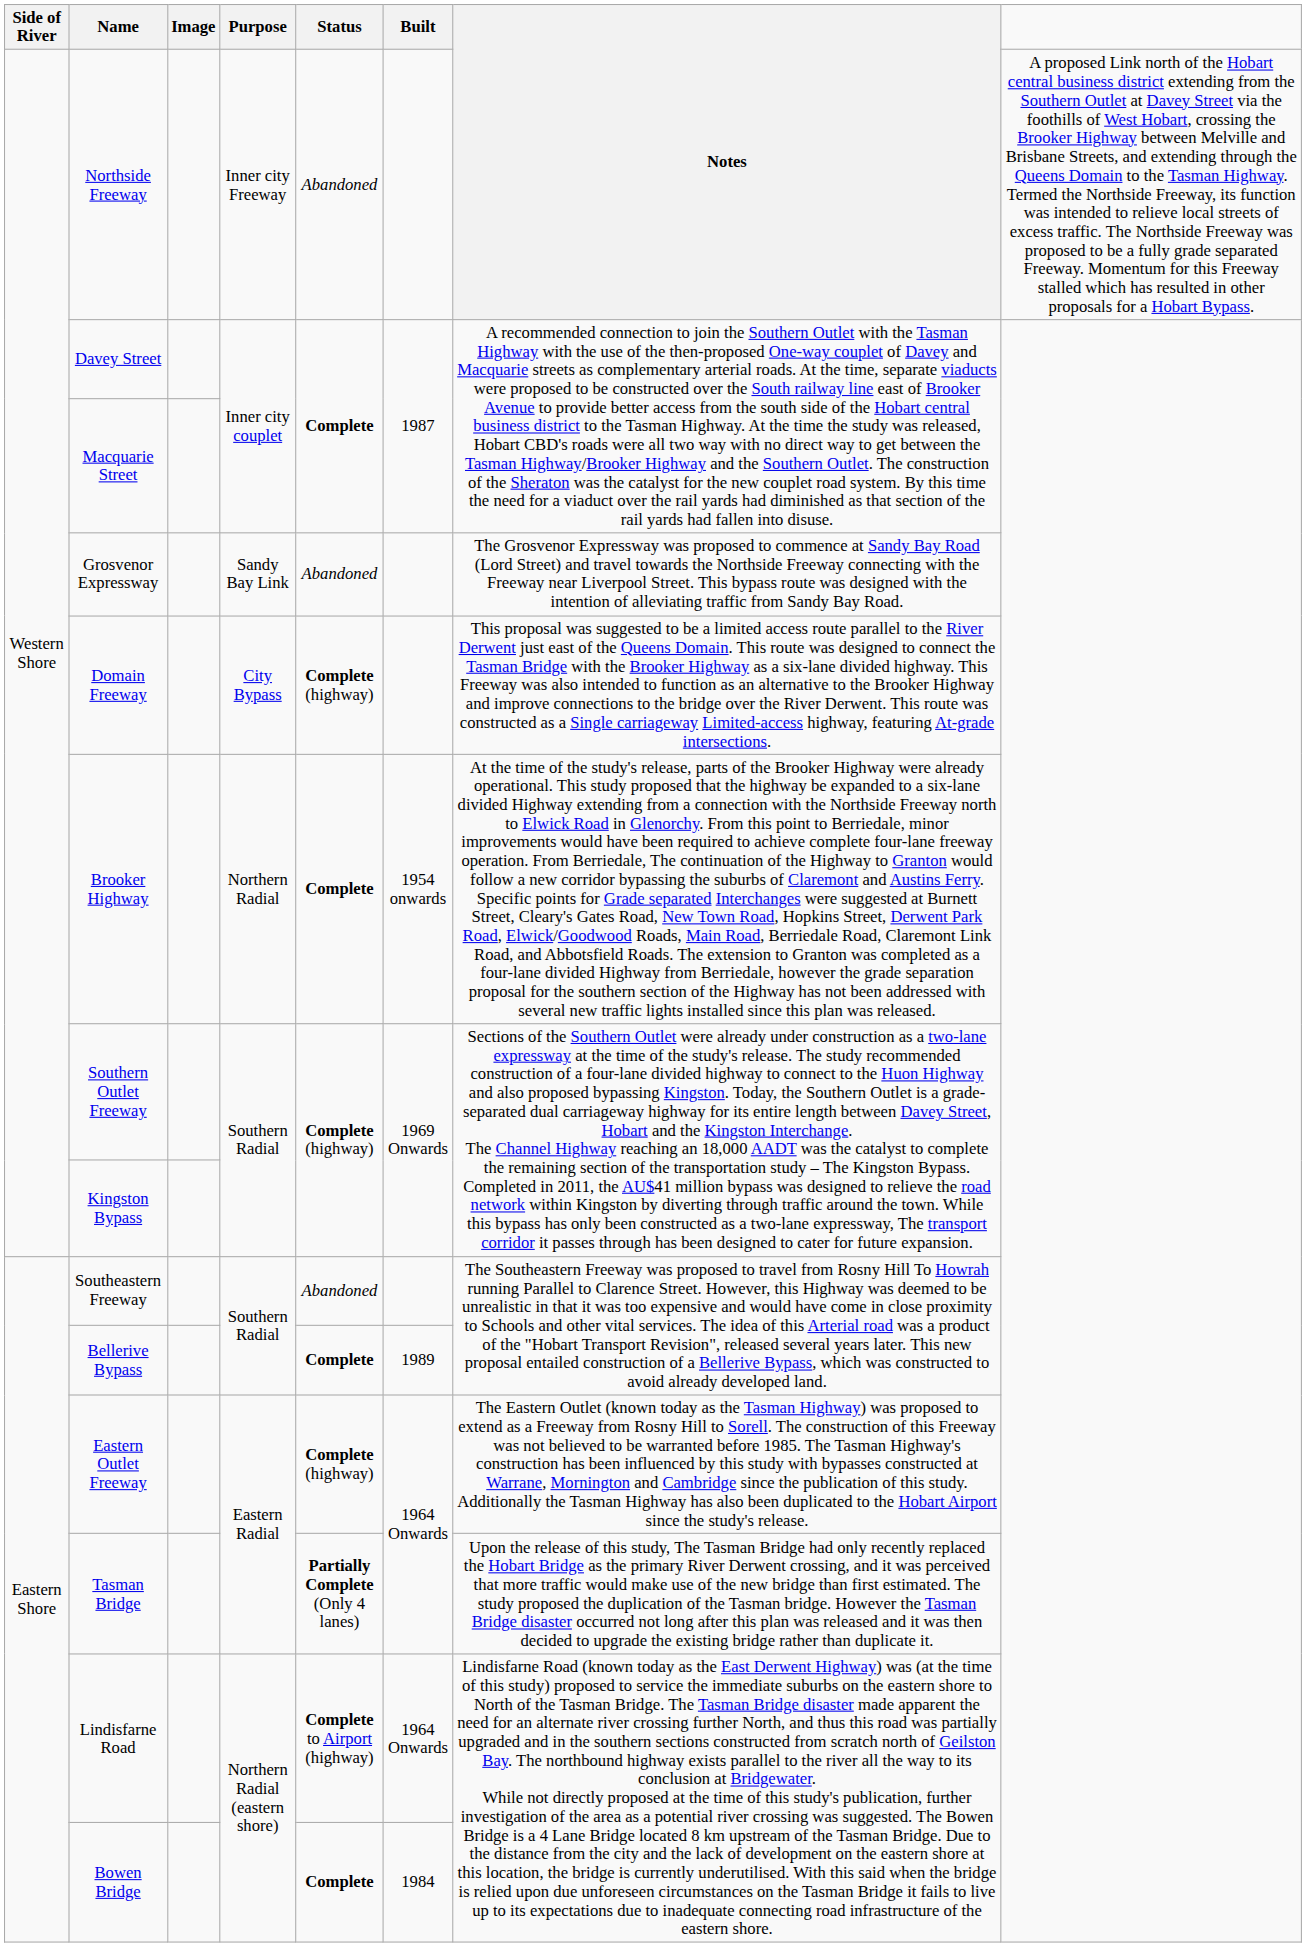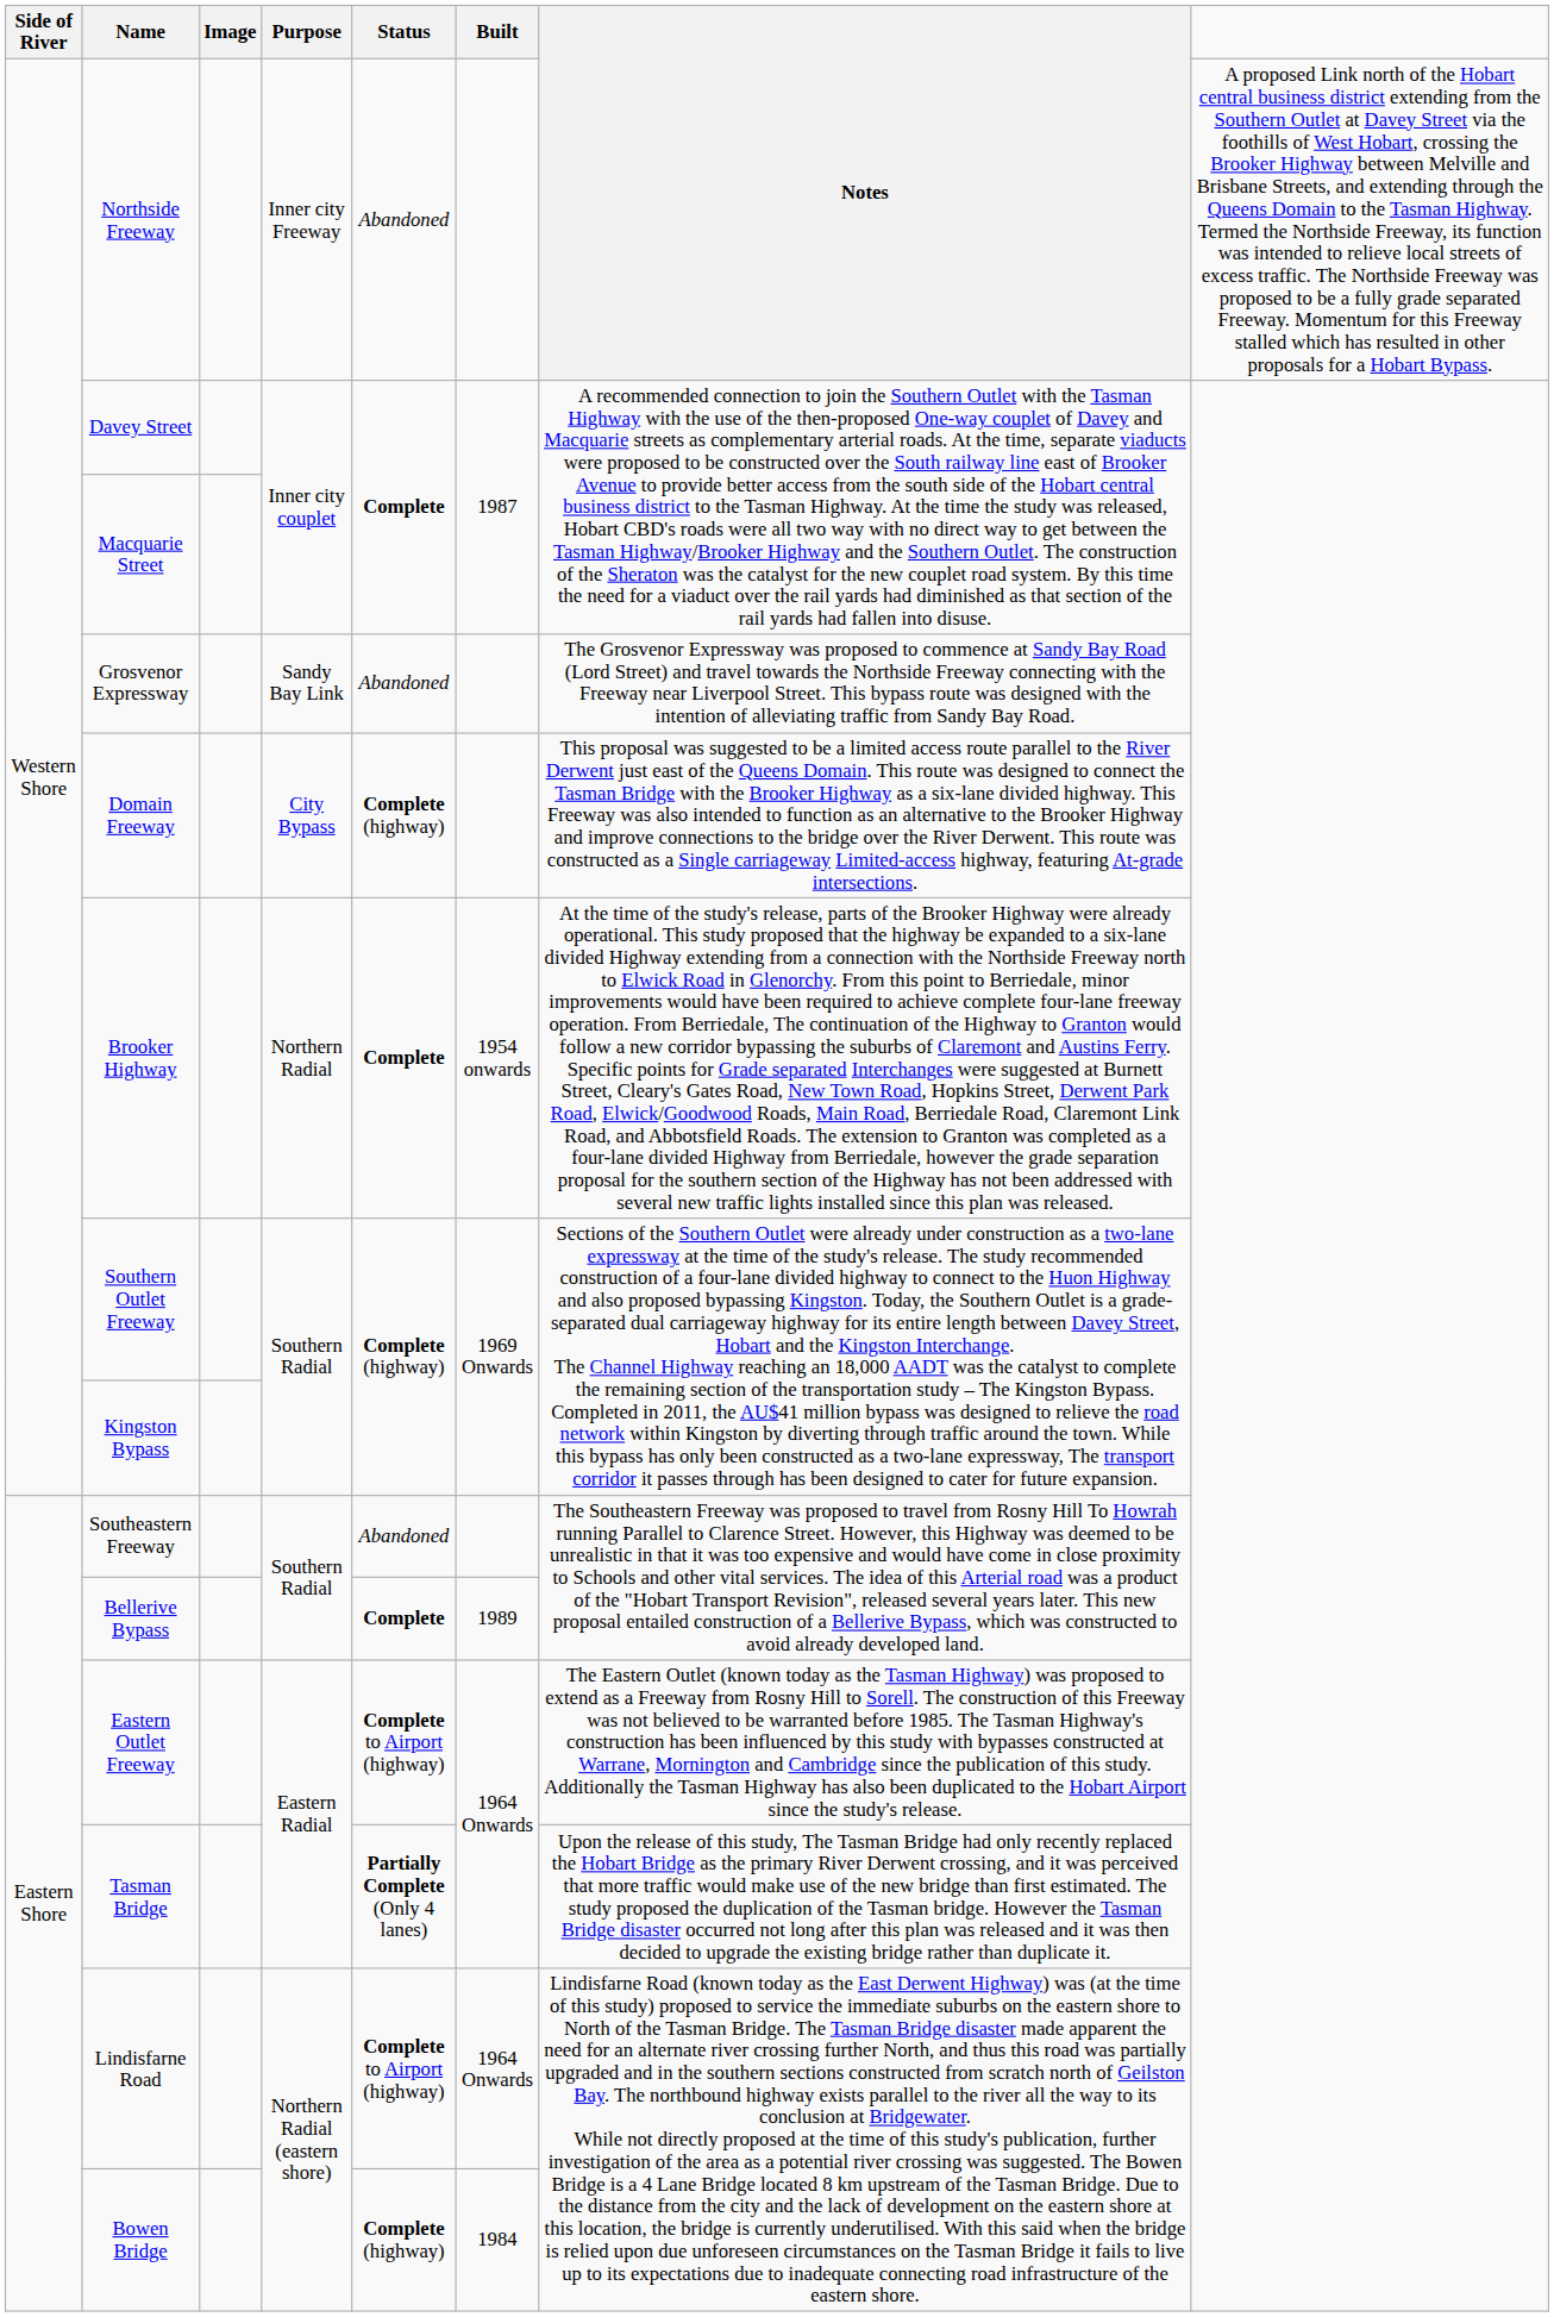Eastern Outlet Freeway | Status: Complete (highway) -> Complete to Airport (highway)
Bowen Bridge | Status: Complete -> Complete (highway)
